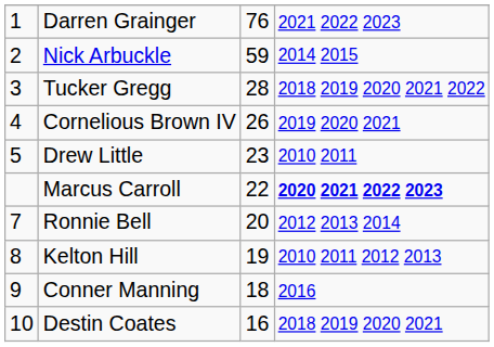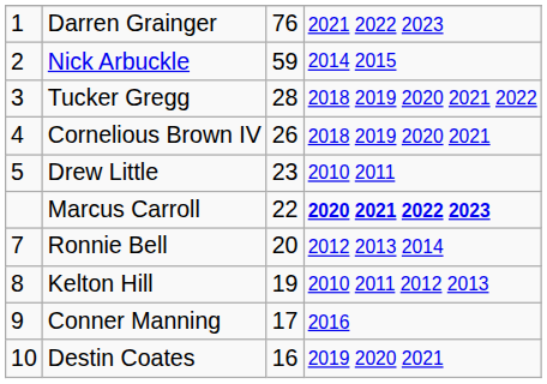Cornelious Brown IV | column 4: 2019 2020 2021 -> 2018 2019 2020 2021
Conner Manning | column 3: 18 -> 17
Destin Coates | column 4: 2018 2019 2020 2021 -> 2019 2020 2021
